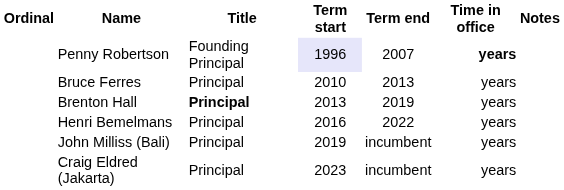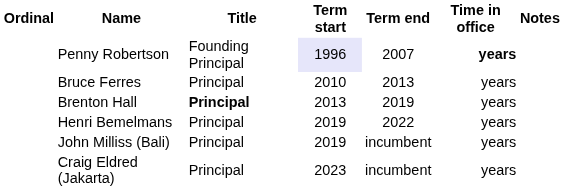Henri Bemelmans | Term start: 2016 -> 2019
